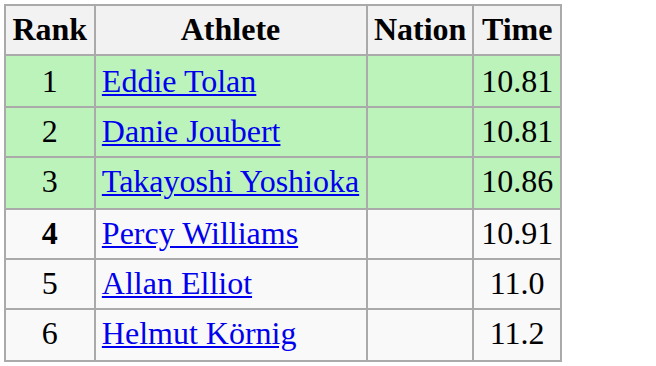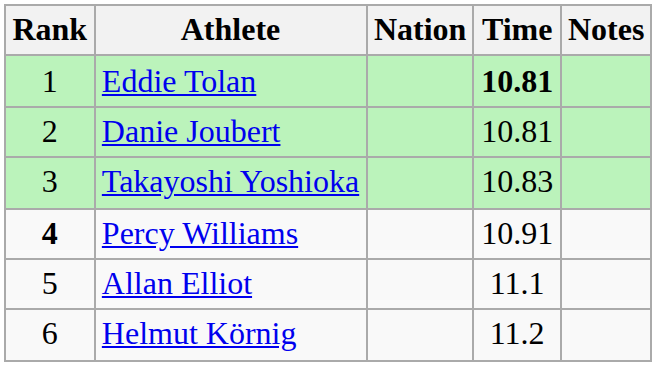+ column: Notes
Eddie Tolan | Time: normal -> bold
Takayoshi Yoshioka | Time: 10.86 -> 10.83
Allan Elliot | Time: 11.0 -> 11.1
